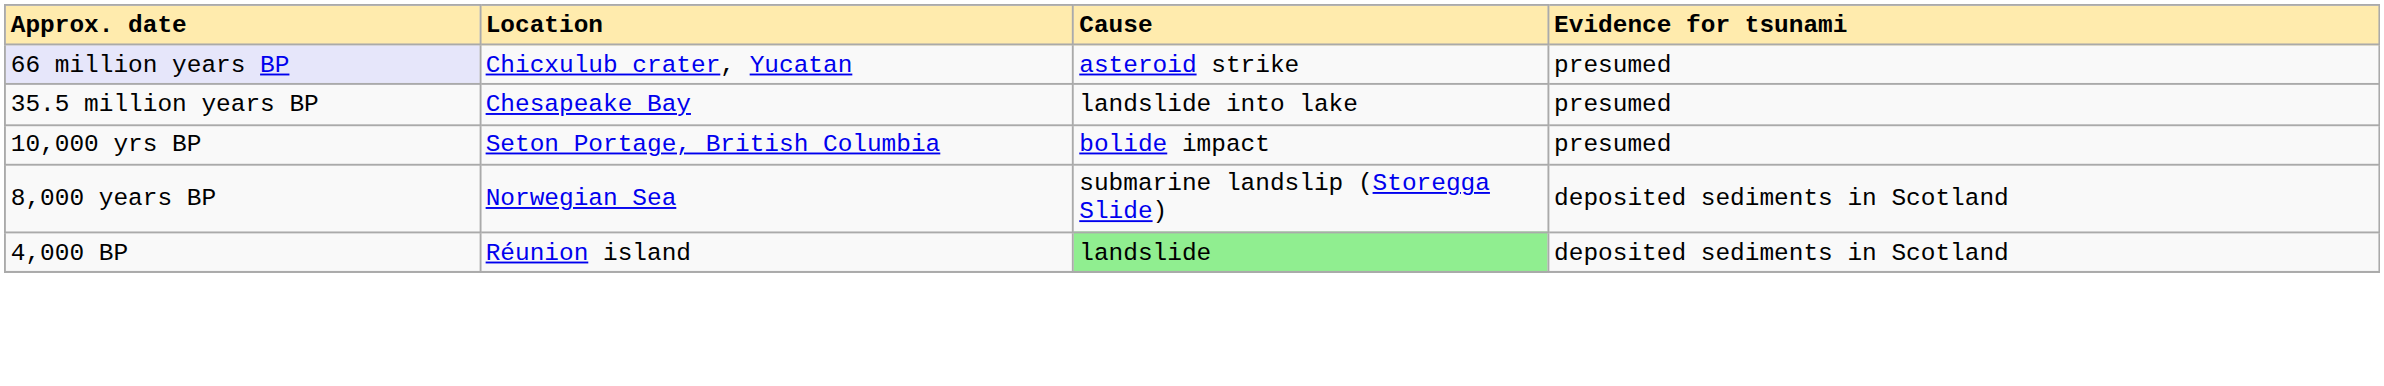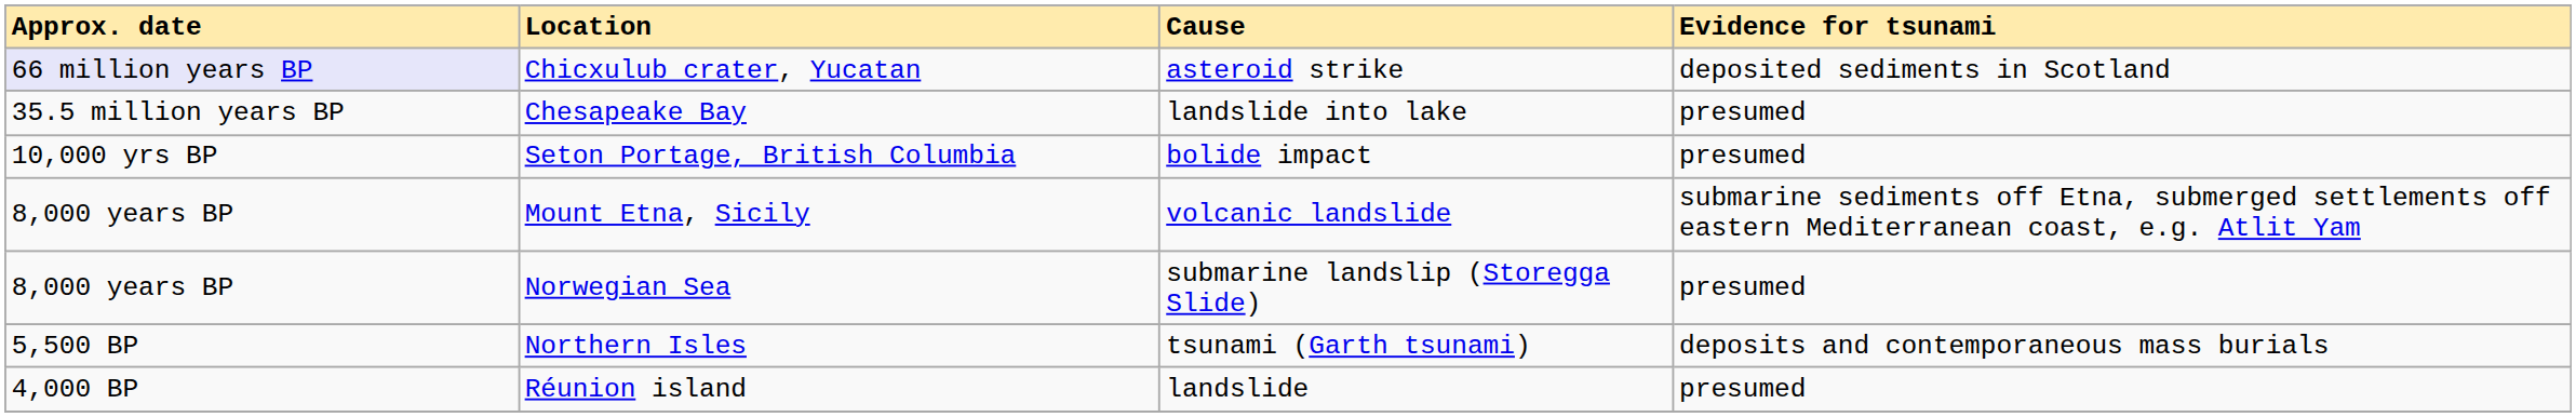Chicxulub crater, Yucatan | Evidence for tsunami: presumed -> deposited sediments in Scotland
+ row: 8,000 years BP | Mount Etna, Sicily | volcanic landslide | submarine sediments off Etna, submerged settlements off eastern Mediterranean coast, e.g. Atlit Yam
Norwegian Sea | Evidence for tsunami: deposited sediments in Scotland -> presumed
+ row: 5,500 BP | Northern Isles | tsunami (Garth tsunami) | deposits and contemporaneous mass burials
Réunion island | Cause: lightgreen background -> no background
Réunion island | Evidence for tsunami: deposited sediments in Scotland -> presumed
